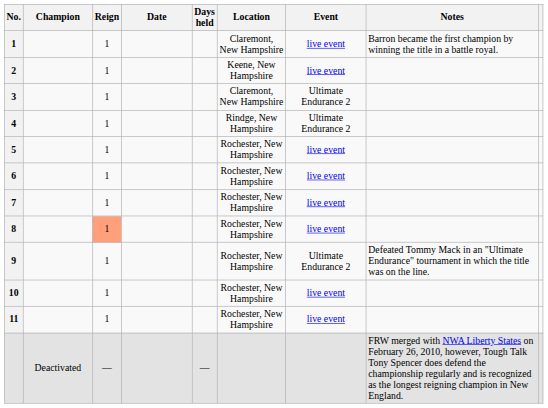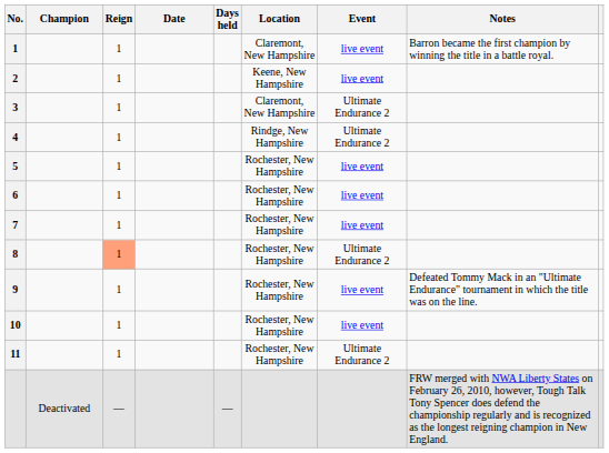8 | Event: live event -> Ultimate Endurance 2
9 | Event: Ultimate Endurance 2 -> live event
11 | Event: live event -> Ultimate Endurance 2
